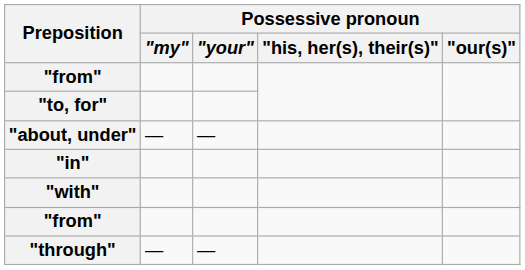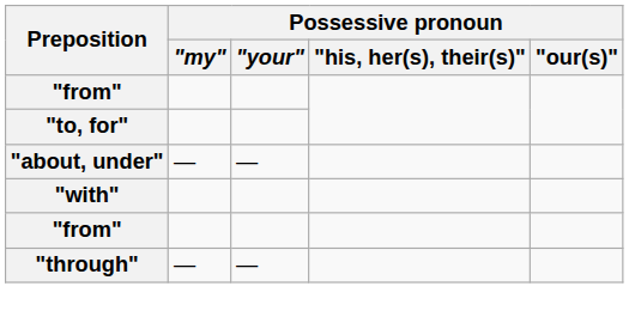- row: "in"
